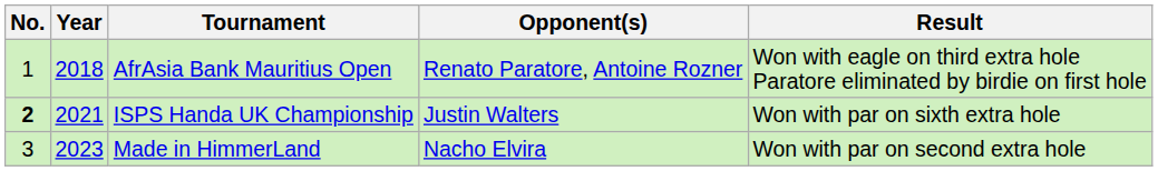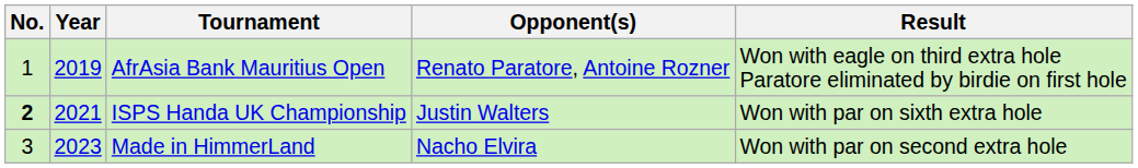AfrAsia Bank Mauritius Open | Year: 2018 -> 2019
